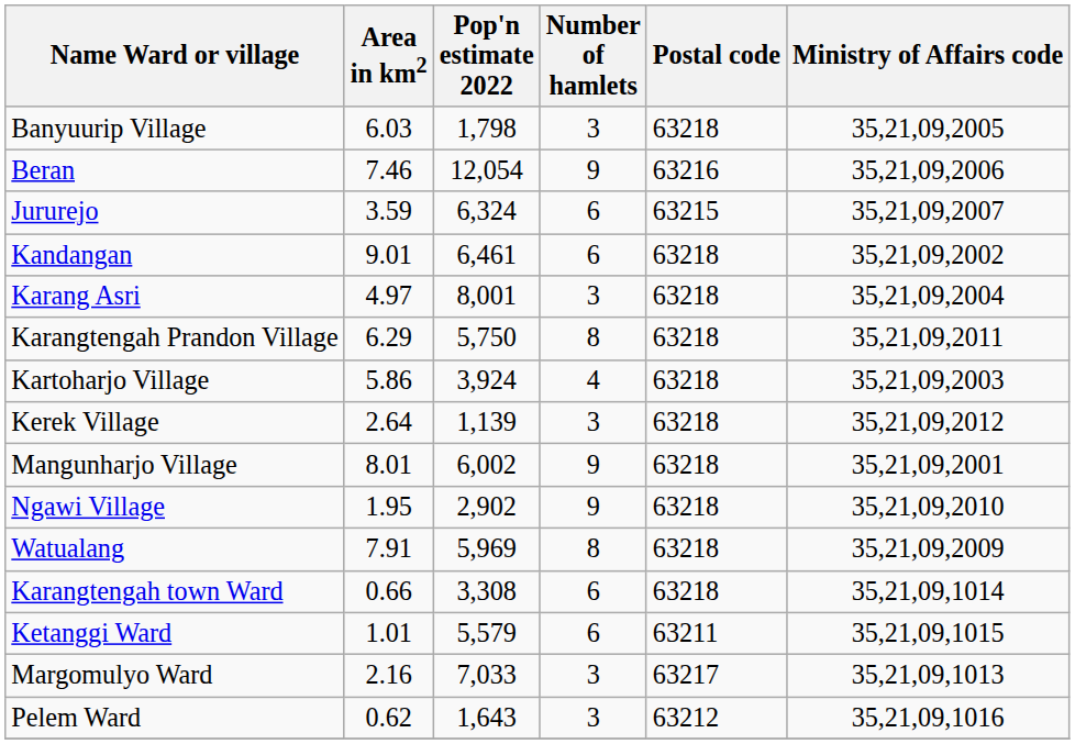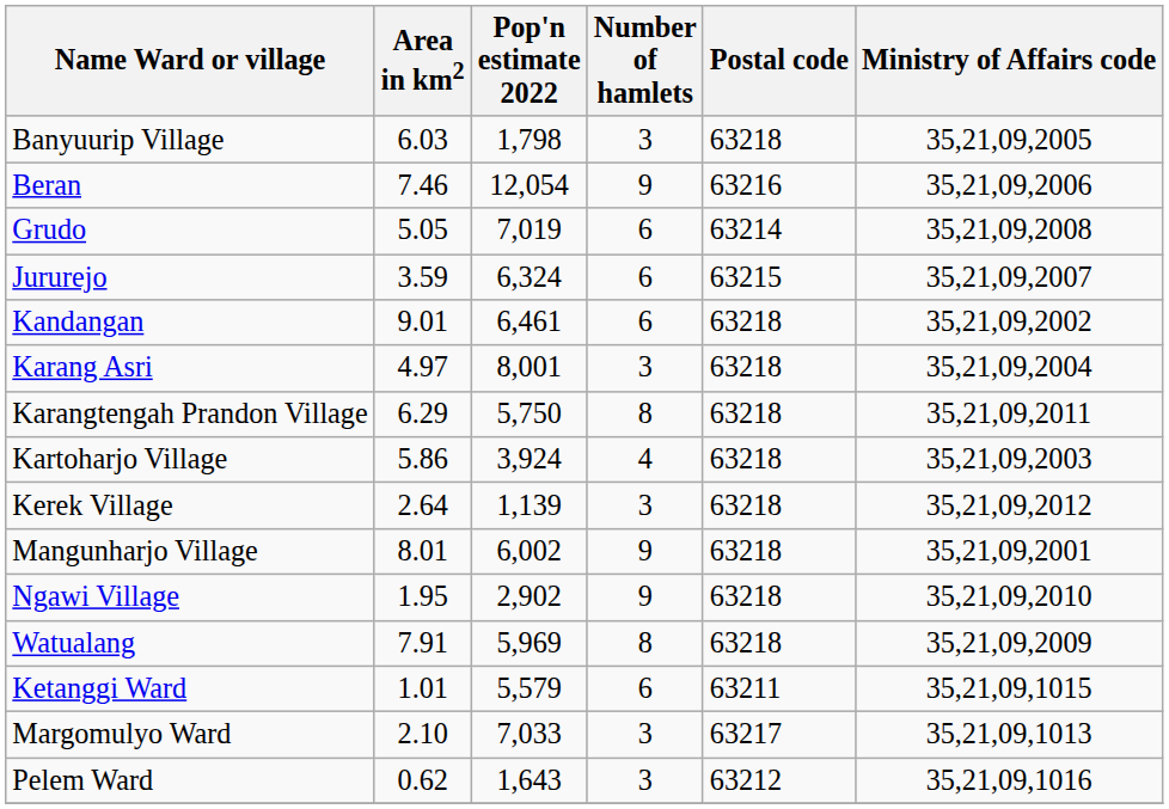+ row: Grudo | 5.05 | 7,019 | 6 | 63214 | 35,21,09,2008
- row: Karangtengah town Ward | 0.66 | 3,308 | 6 | 63218 | 35,21,09,1014
Margomulyo Ward | Area in km2: 2.16 -> 2.10
